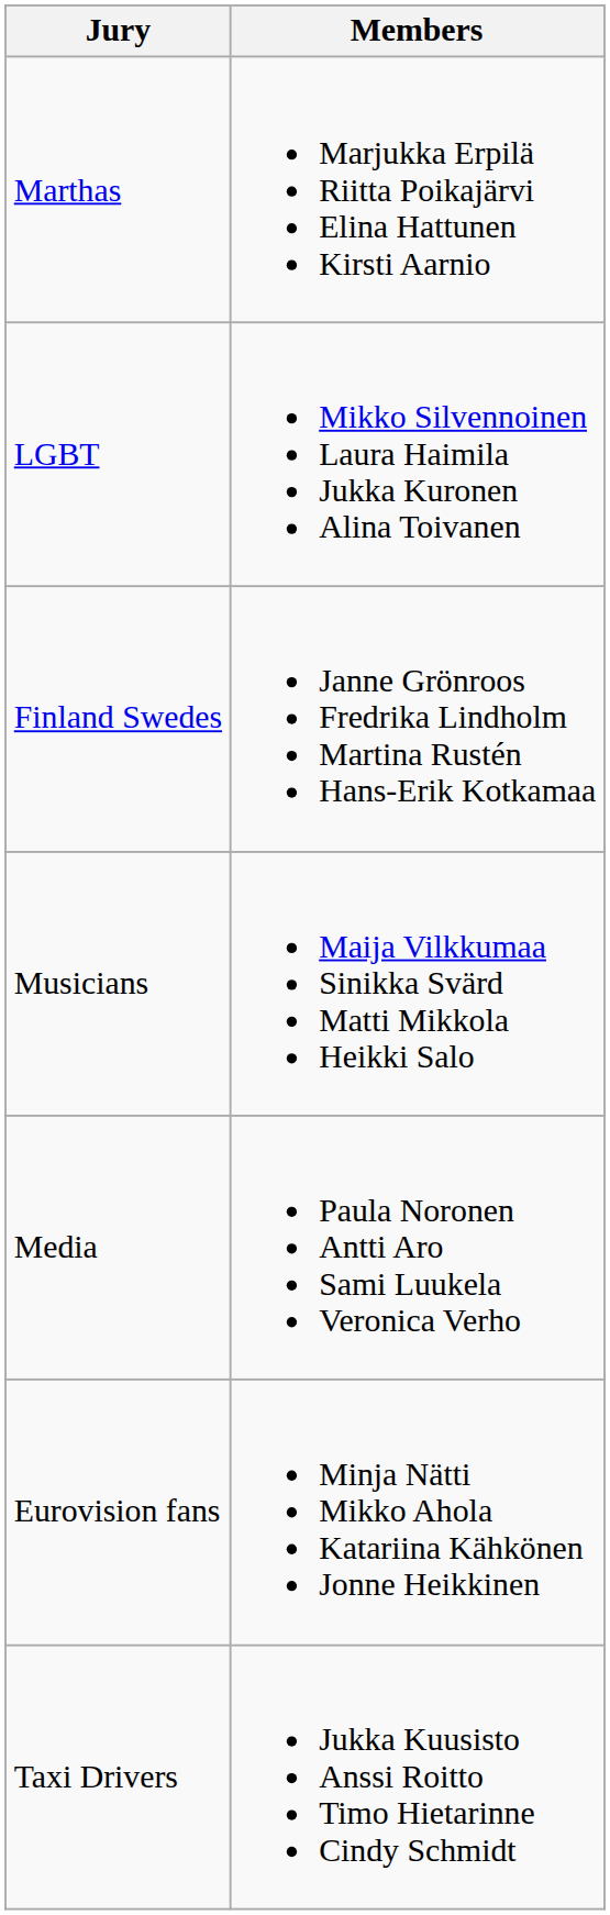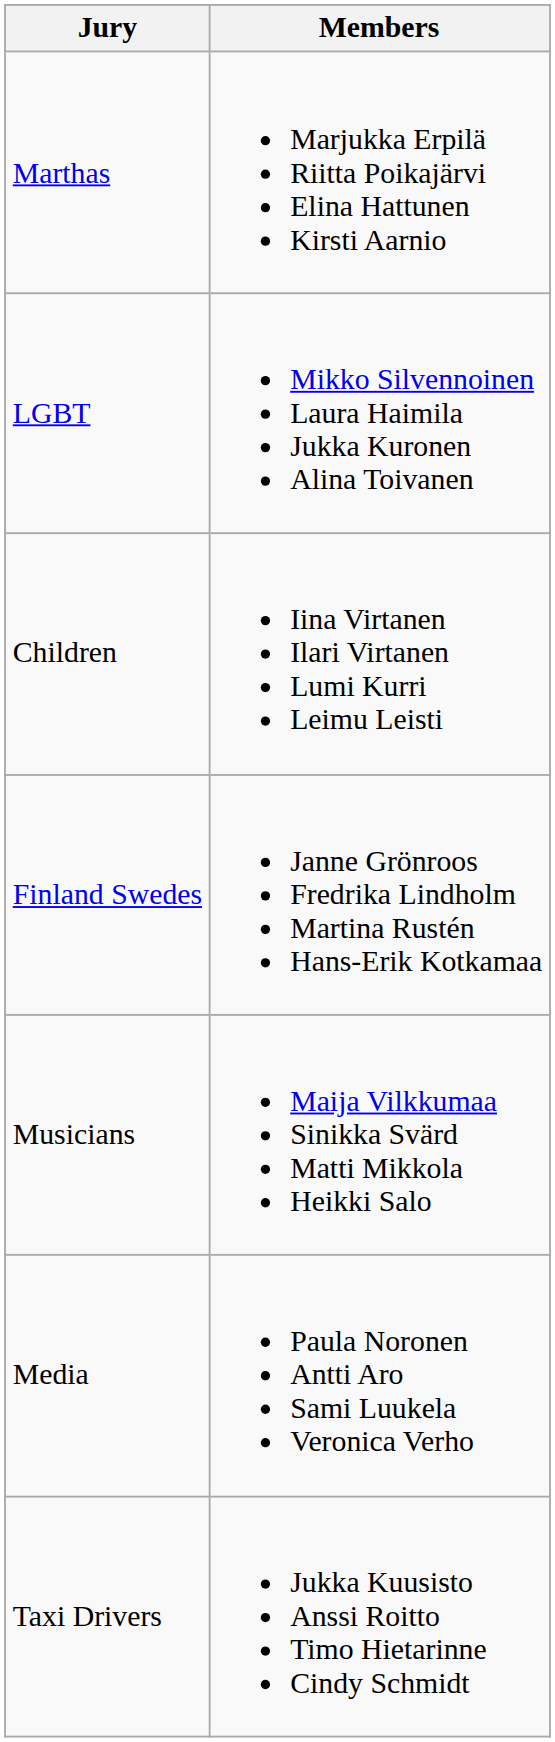+ row: Children | Iina Virtanen Ilari Virtanen Lumi Kurri Leimu Leisti
- row: Eurovision fans | Minja Nätti Mikko Ahola Katariina Kähkönen Jonne Heikkinen
